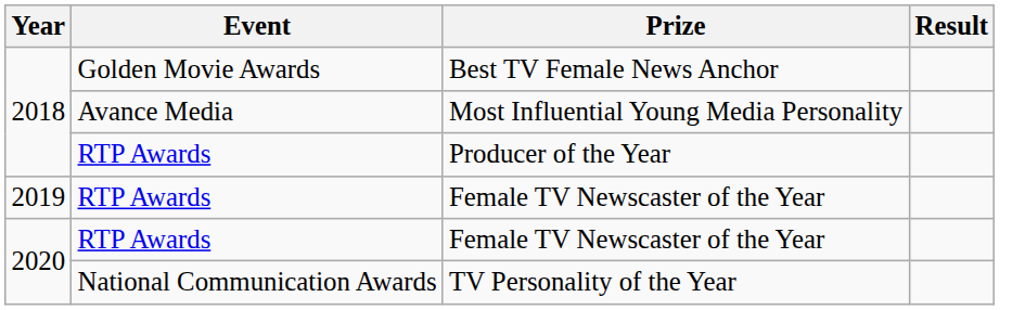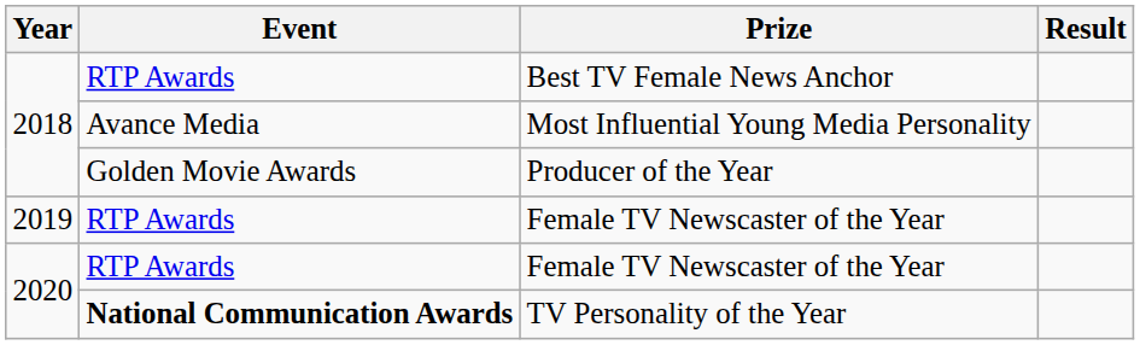Best TV Female News Anchor | Event: Golden Movie Awards -> RTP Awards
Producer of the Year | Event: RTP Awards -> Golden Movie Awards
TV Personality of the Year | Event: normal -> bold
